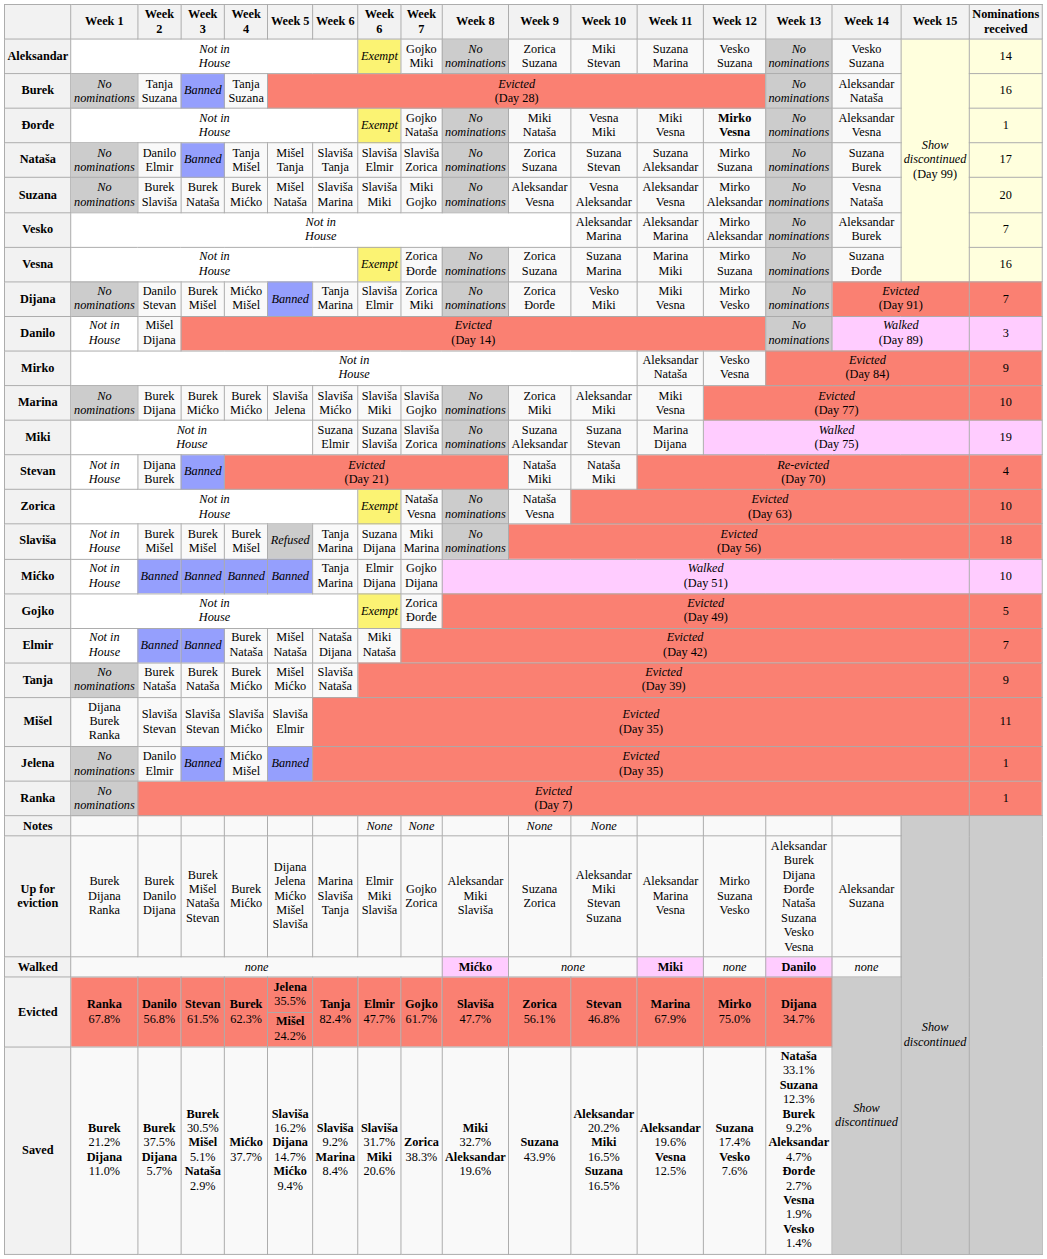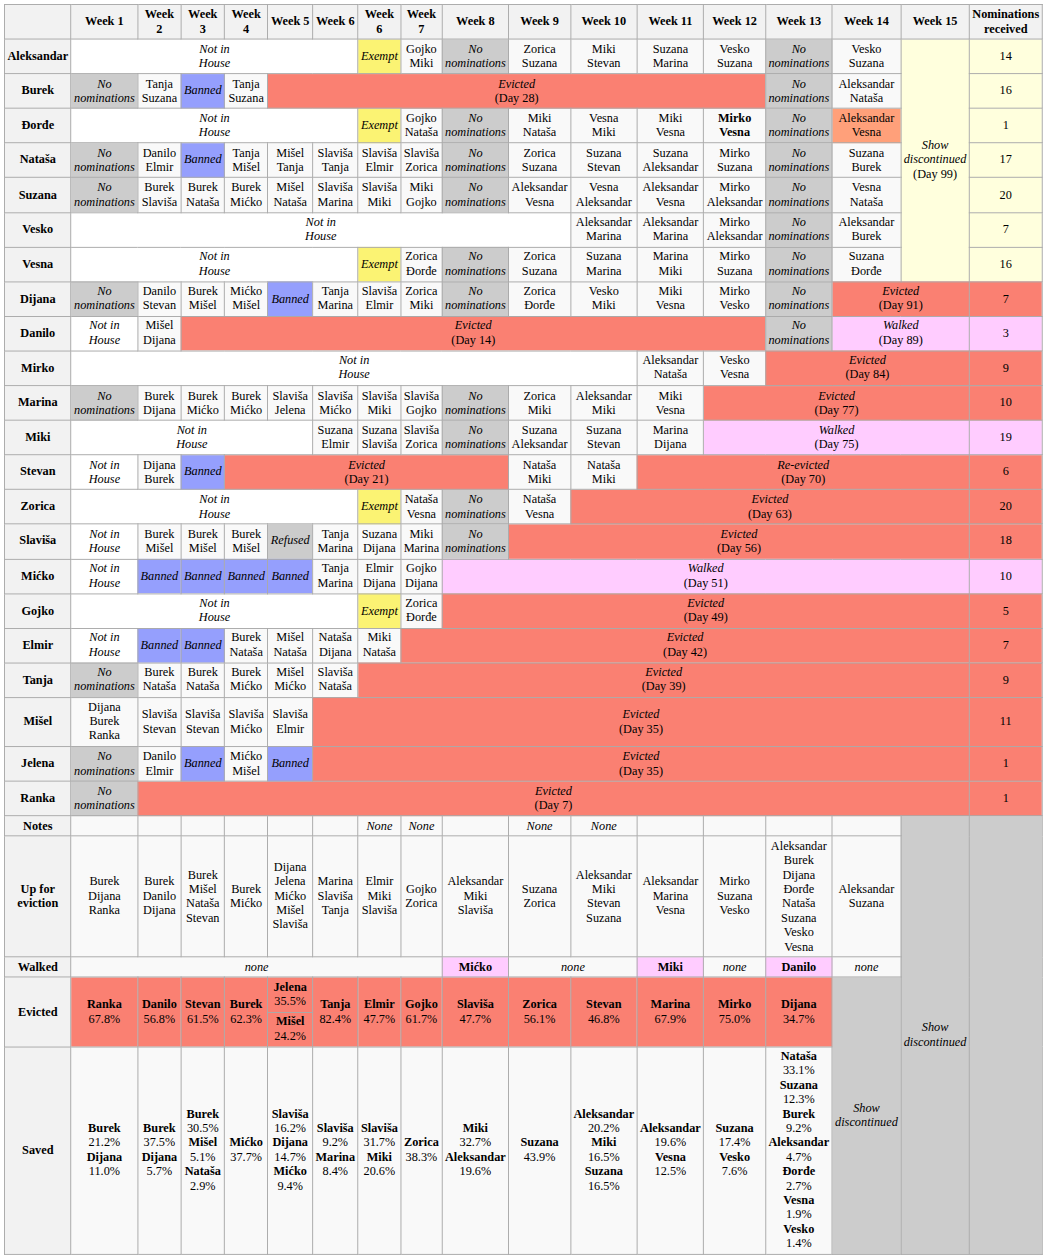Đorđe | Week 14: no background -> lightsalmon background
Stevan | Nominations received: 4 -> 6
Zorica | Nominations received: 10 -> 20
